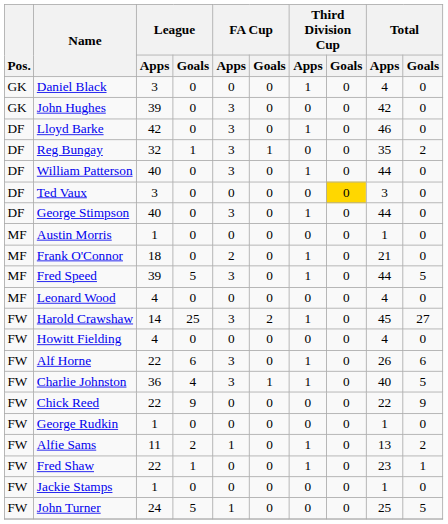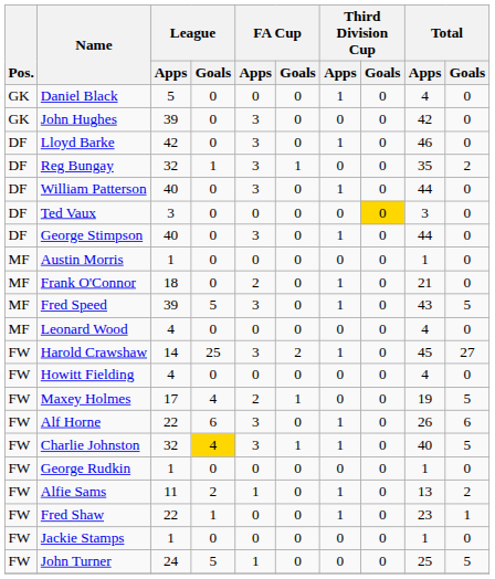Daniel Black | League / Apps: 3 -> 5
Fred Speed | Total / Apps: 44 -> 43
+ row: FW | Maxey Holmes | 17 | 4 | 2 | 1 | 0 | 0 | 19 | 5
Charlie Johnston | League / Apps: 36 -> 32
Charlie Johnston | League / Goals: no background -> gold background
- row: FW | Chick Reed | 22 | 9 | 0 | 0 | 0 | 0 | 22 | 9
